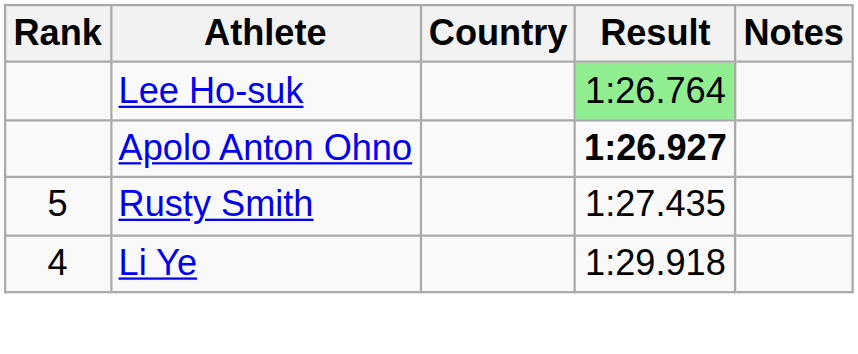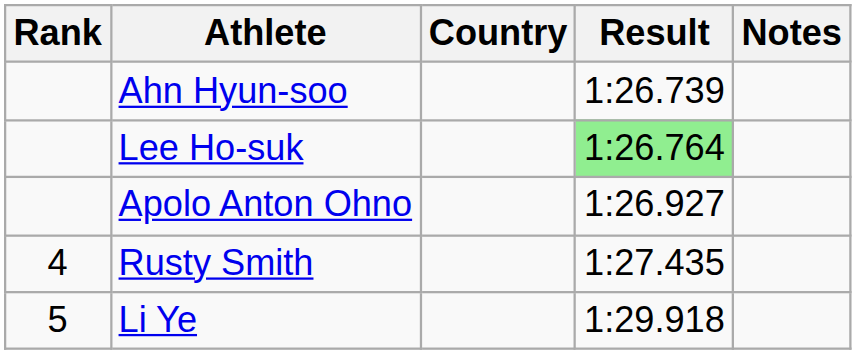+ row: Ahn Hyun-soo | 1:26.739
Apolo Anton Ohno | Result: bold -> normal
Rusty Smith | Rank: 5 -> 4
Li Ye | Rank: 4 -> 5
